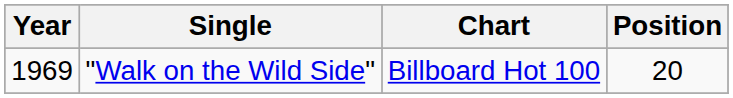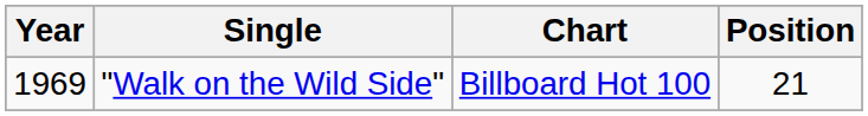"Walk on the Wild Side" | Position: 20 -> 21
